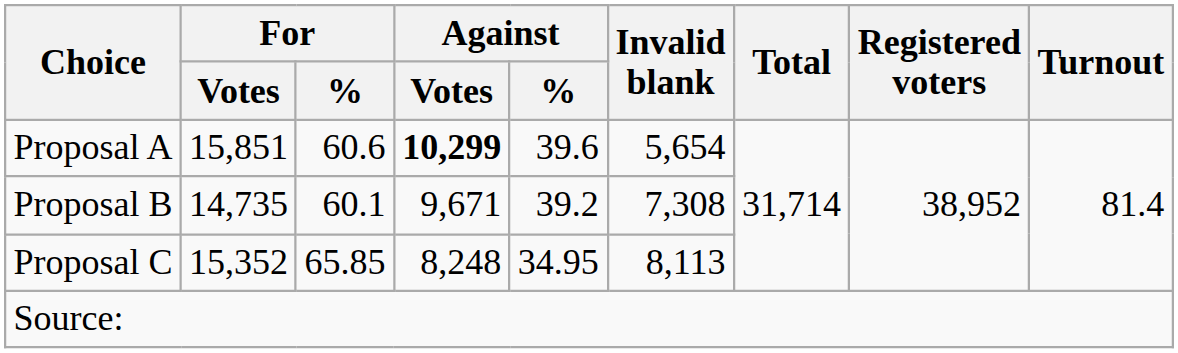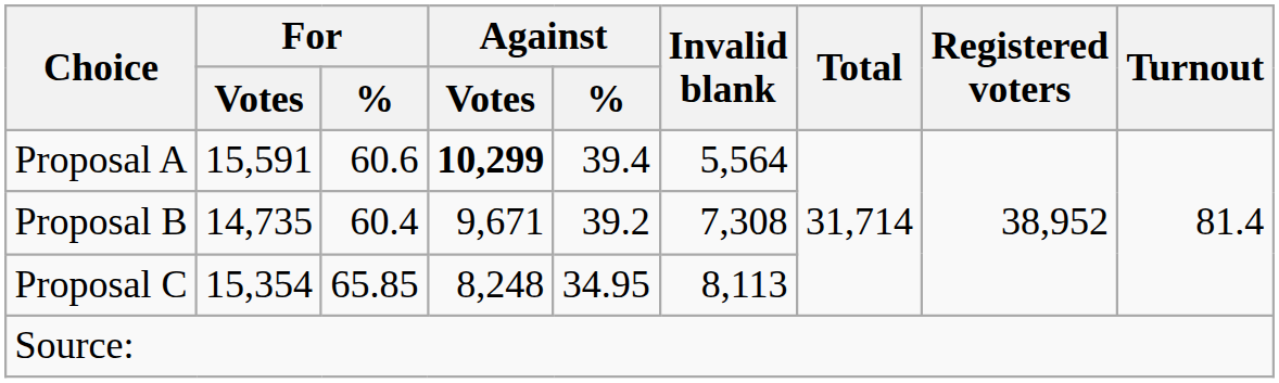Proposal A | For / Votes: 15,851 -> 15,591
Proposal A | Against / %: 39.6 -> 39.4
Proposal A | Invalid blank: 5,654 -> 5,564
Proposal B | For / %: 60.1 -> 60.4
Proposal C | For / Votes: 15,352 -> 15,354
